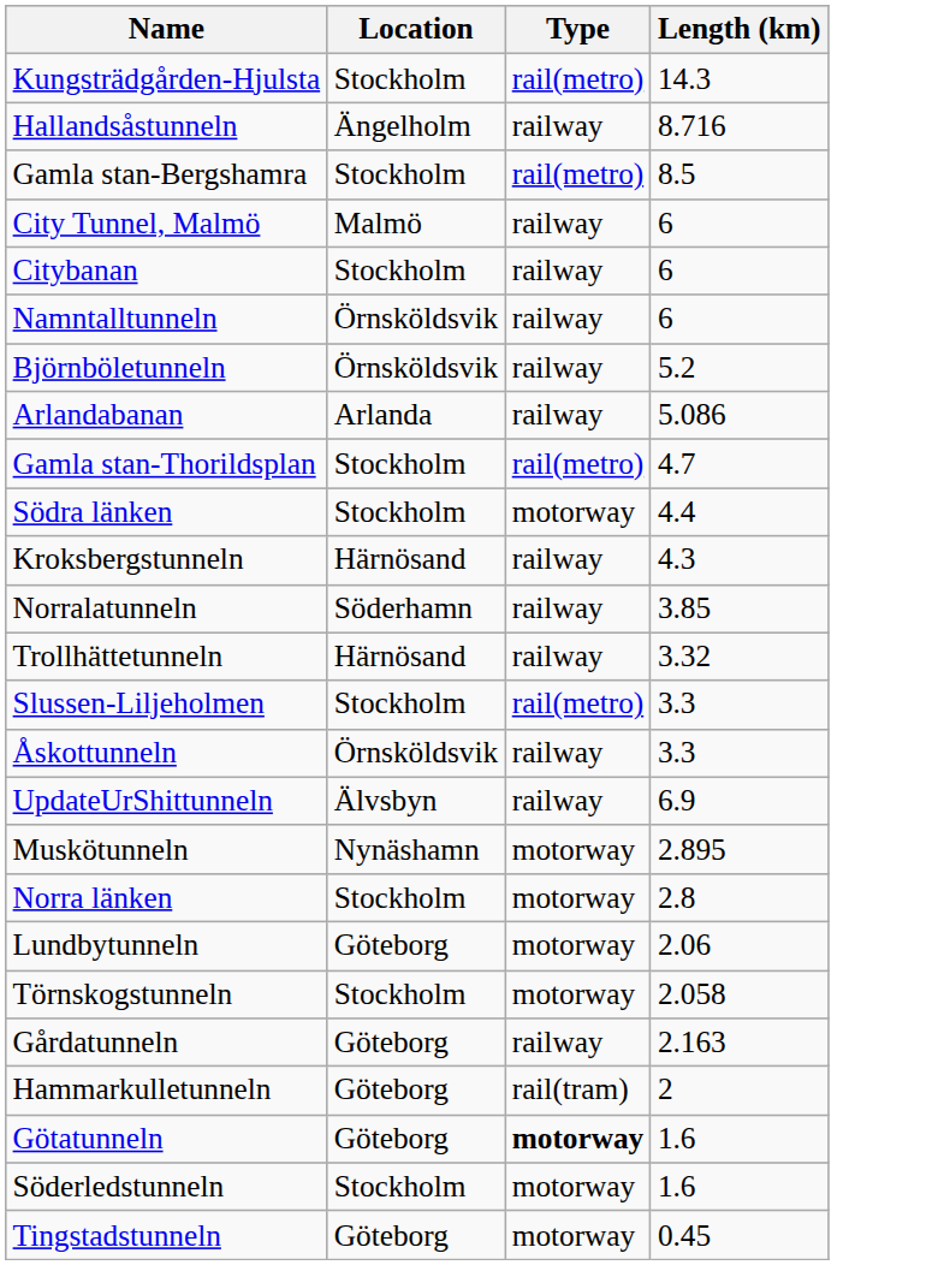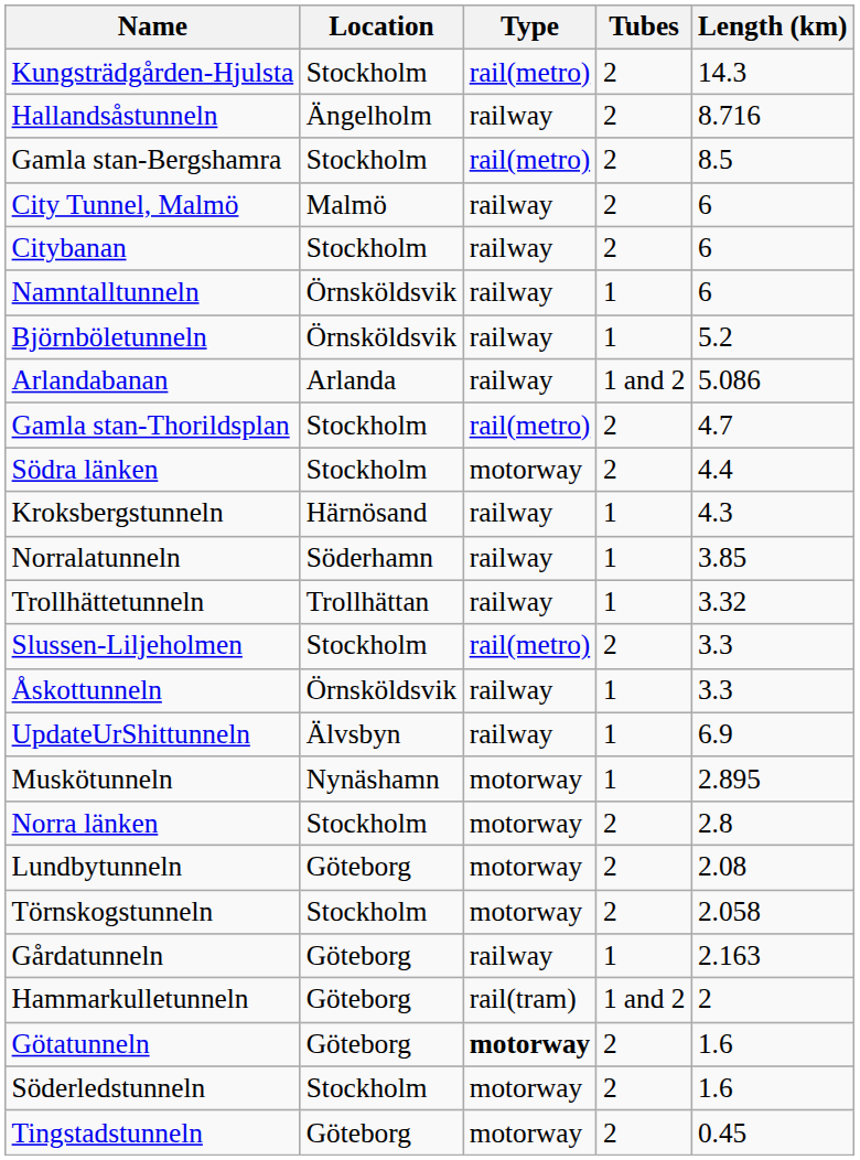+ column: Tubes | 2 | 2 | 2 | 2 | 2 | 1 | 1 | 1 and 2 | 2 | 2 | 1 | 1 | 1 | 2 | 1 | 1 | 1 | 2 | 2 | 2 | 1 | 1 and 2 | 2 | 2 | 2
Trollhättetunneln | Location: Härnösand -> Trollhättan
Lundbytunneln | Length (km): 2.06 -> 2.08
